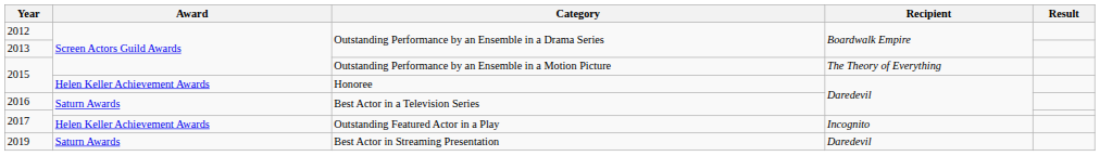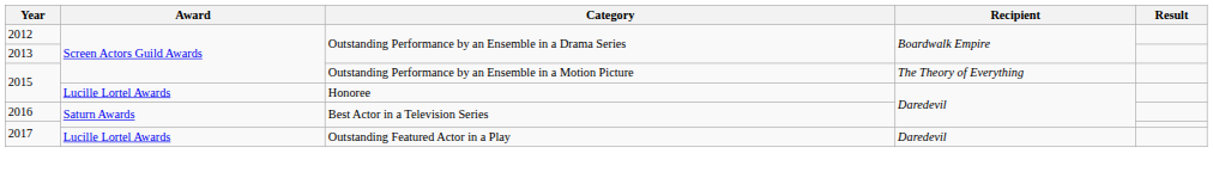2015 / Honoree | Award: Helen Keller Achievement Awards -> Lucille Lortel Awards
2017 / Outstanding Featured Actor in a Play | Award: Helen Keller Achievement Awards -> Lucille Lortel Awards
2017 / Outstanding Featured Actor in a Play | Recipient: Incognito -> Daredevil
- row: 2019 | Saturn Awards | Best Actor in Streaming Presentation | Daredevil
